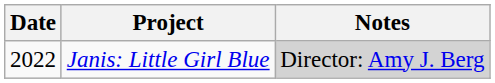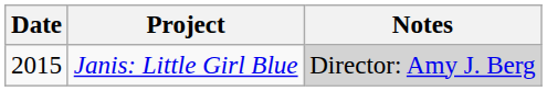Janis: Little Girl Blue | Date: 2022 -> 2015
